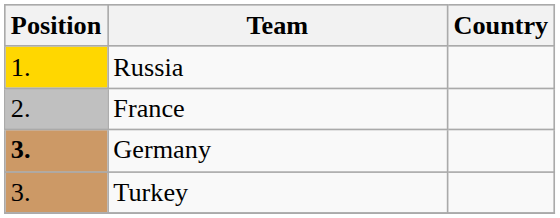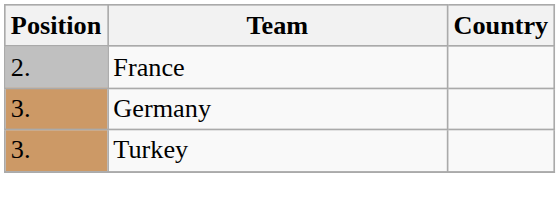- row: 1. | Russia
Germany | Position: bold -> normal
